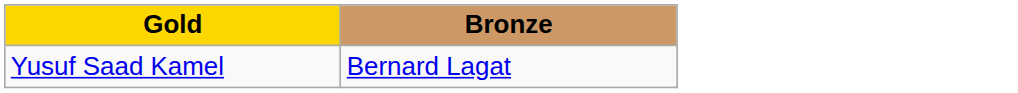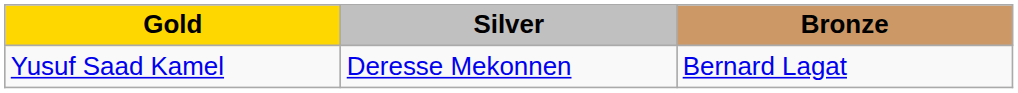+ column: Silver | Deresse Mekonnen
